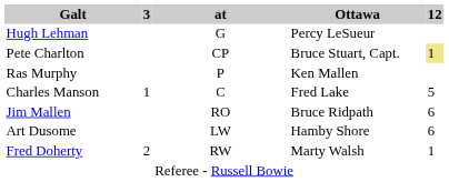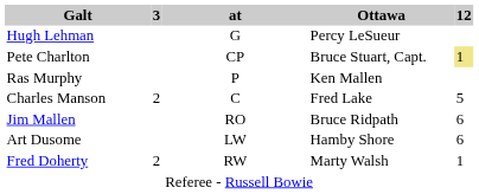Charles Manson | 3: 1 -> 2
